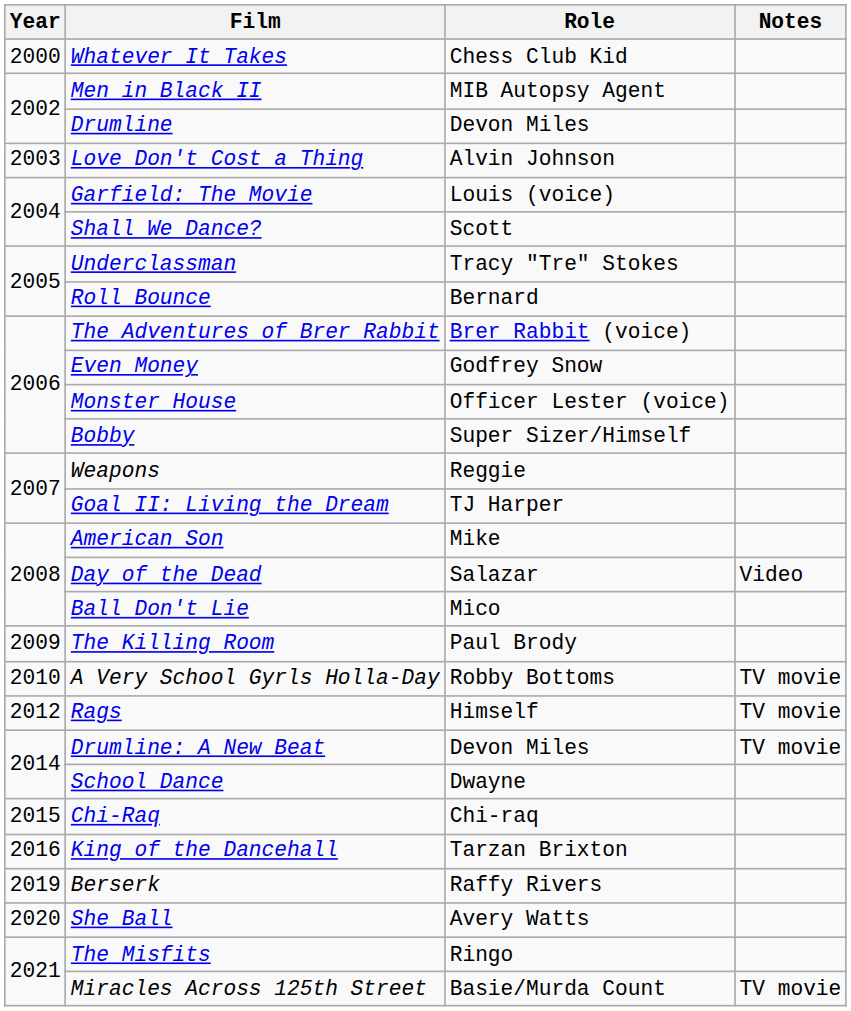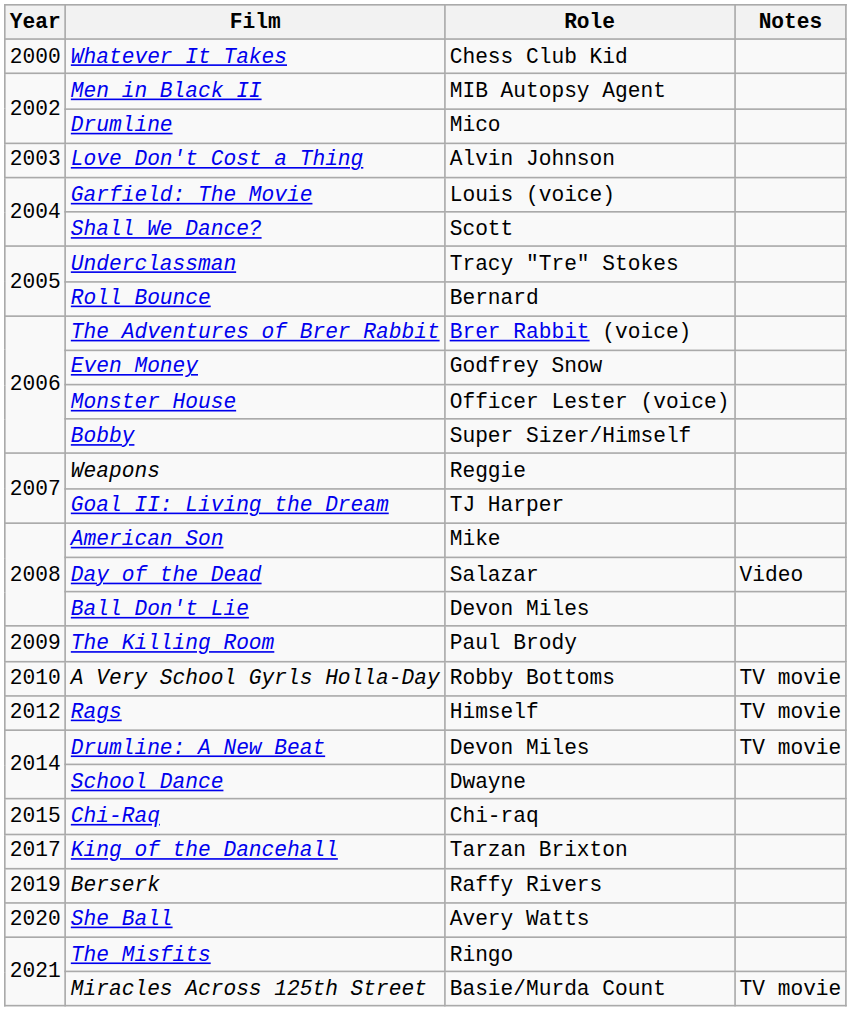Drumline | Role: Devon Miles -> Mico
Ball Don't Lie | Role: Mico -> Devon Miles
King of the Dancehall | Year: 2016 -> 2017
